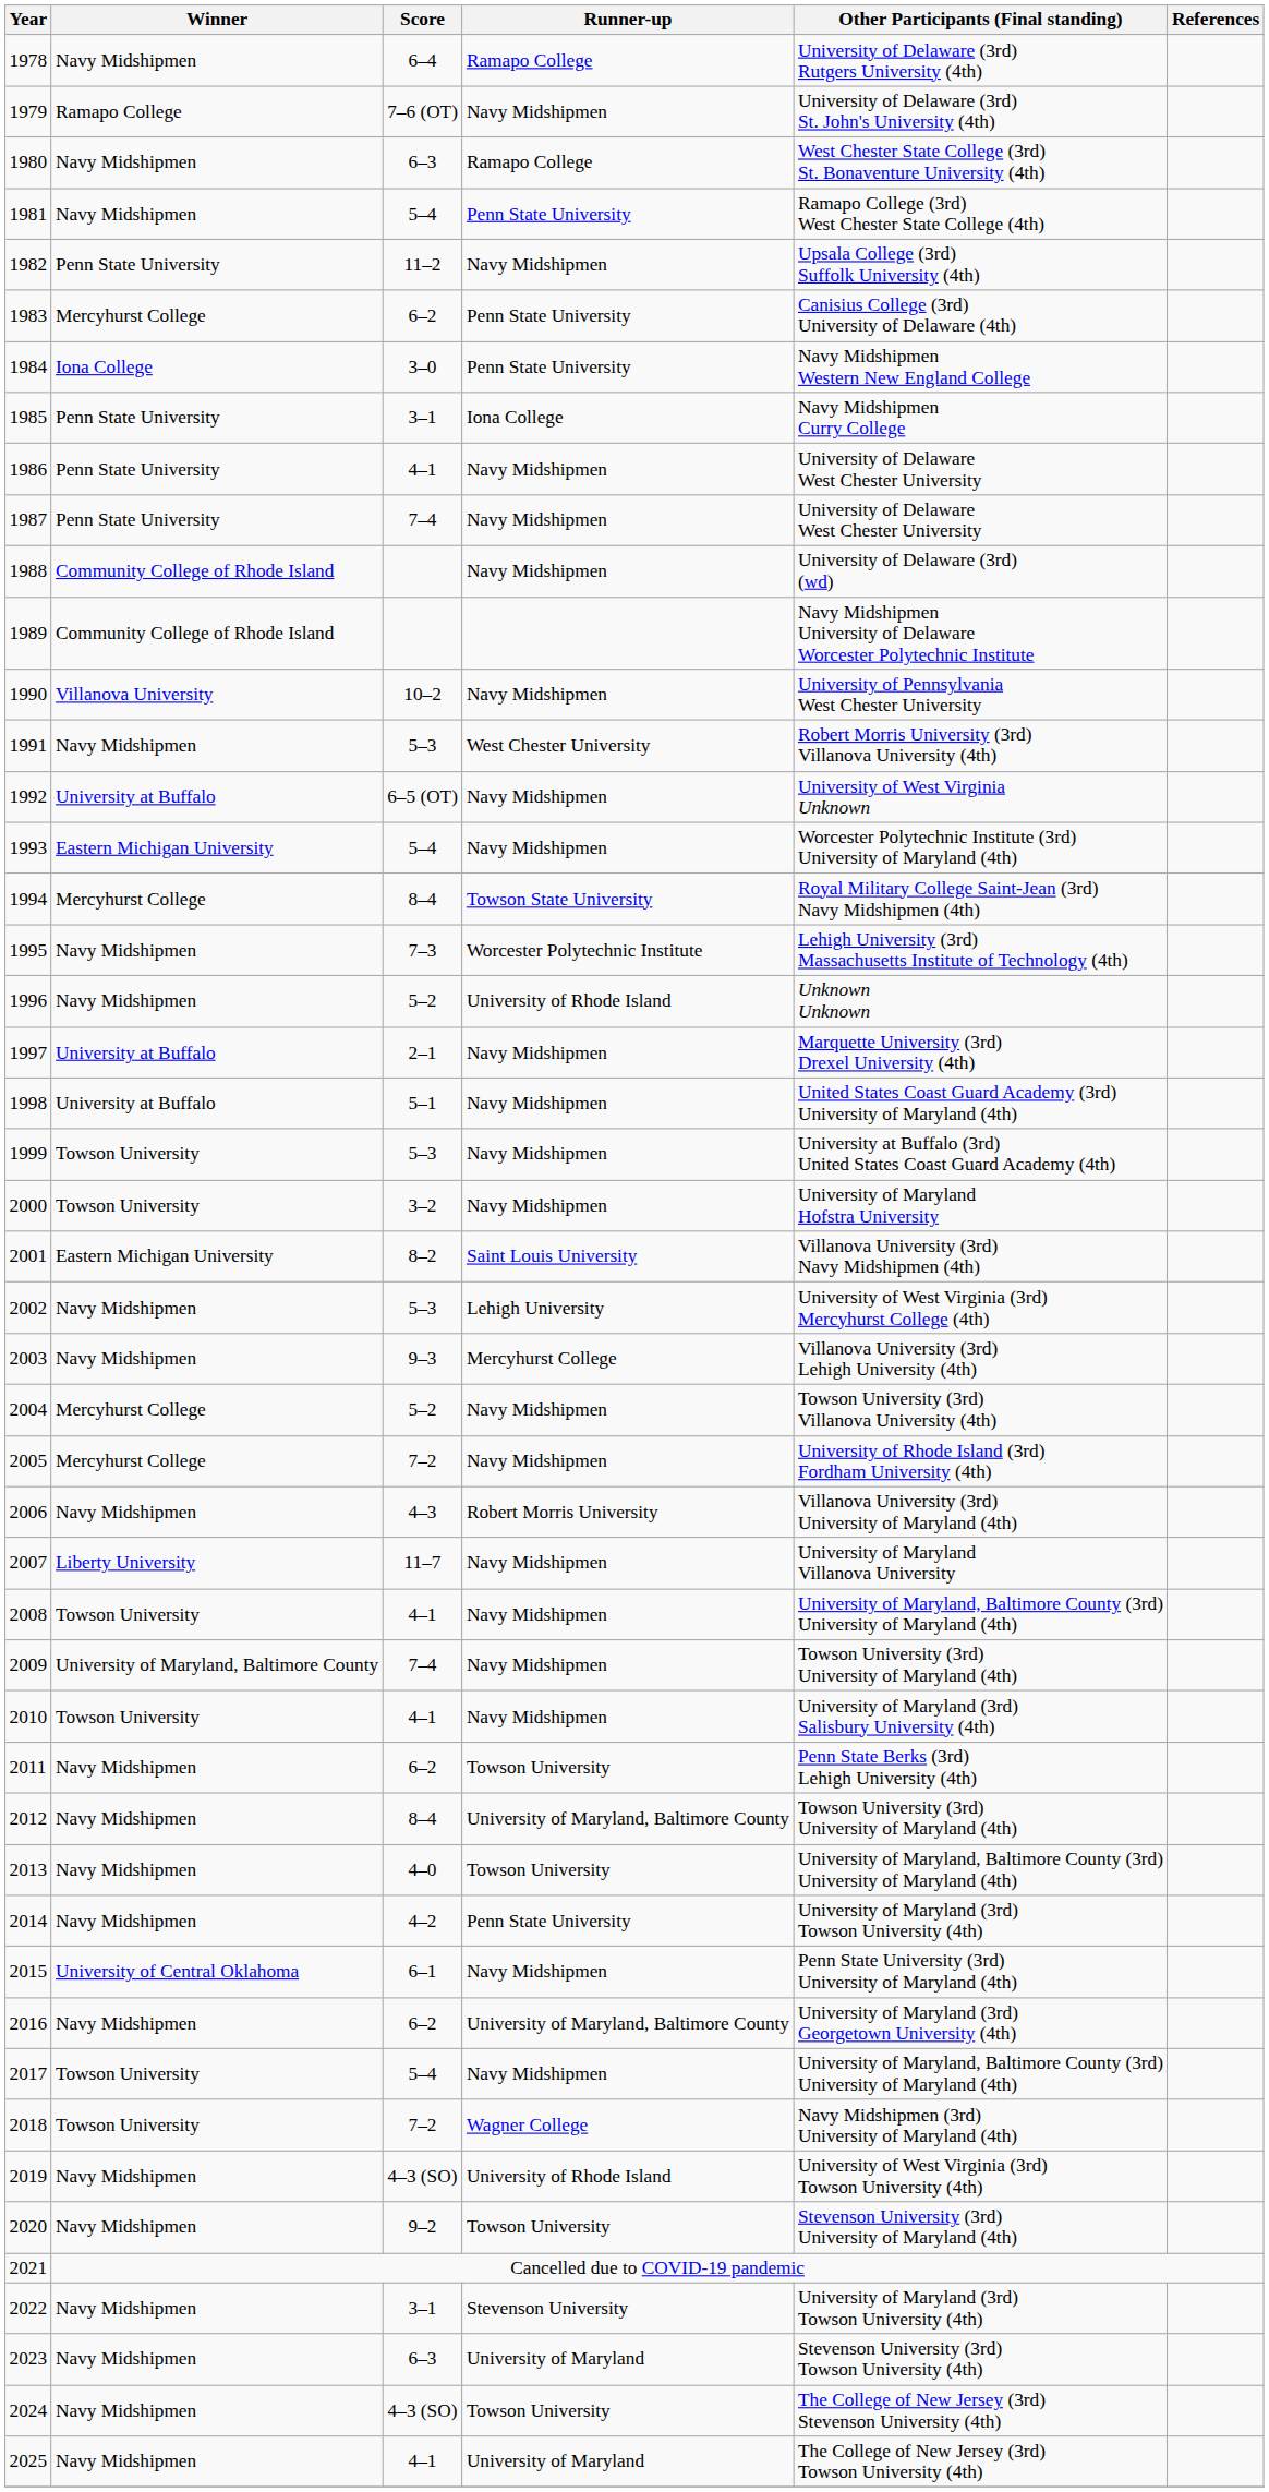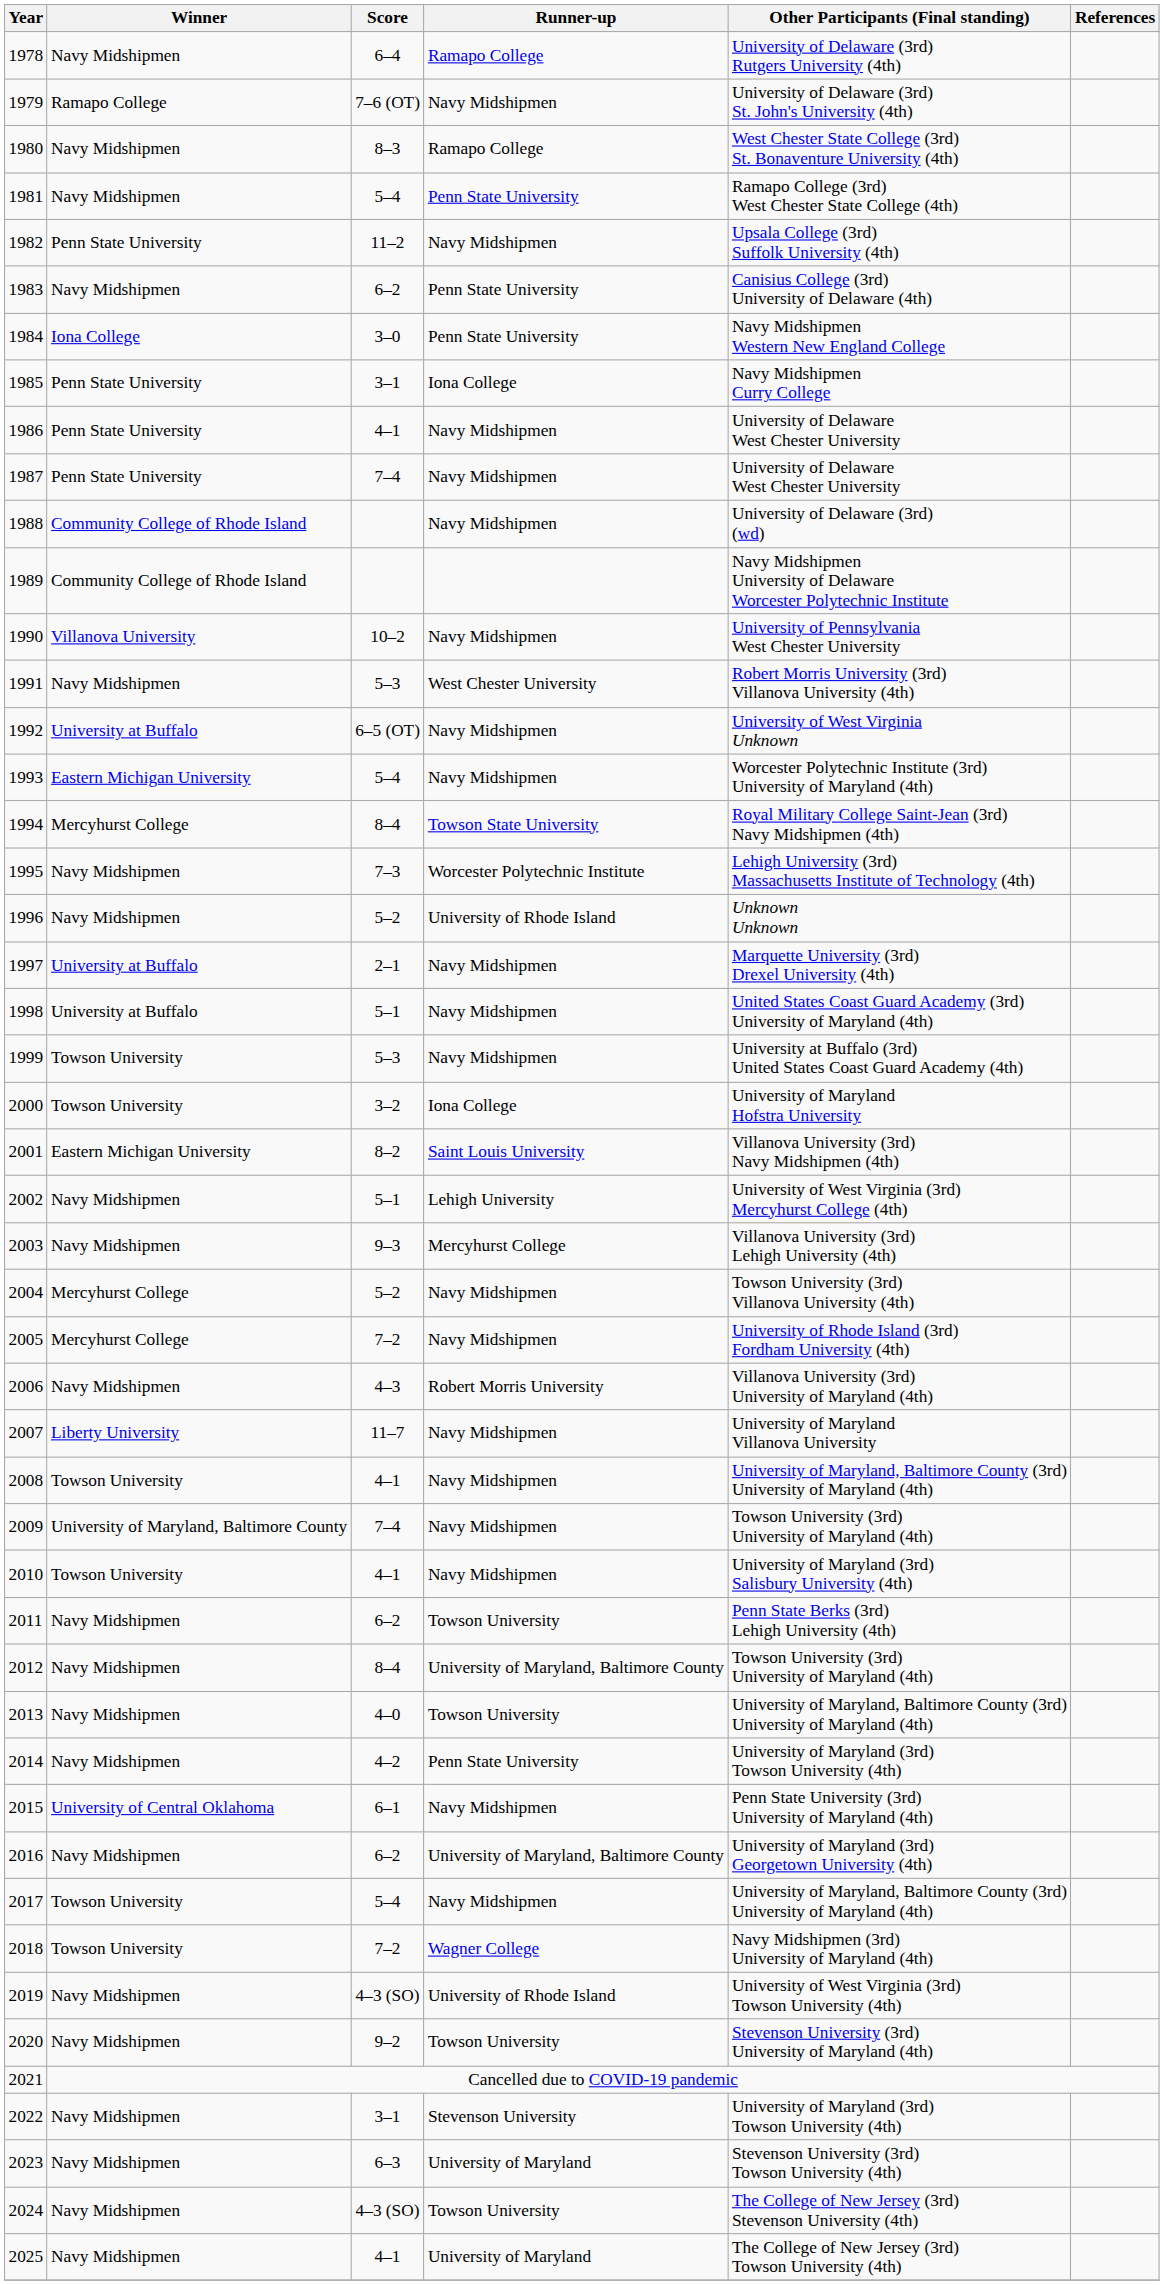1980 | Score: 6–3 -> 8–3
1983 | Winner: Mercyhurst College -> Navy Midshipmen
2000 | Runner-up: Navy Midshipmen -> Iona College
2002 | Score: 5–3 -> 5–1
